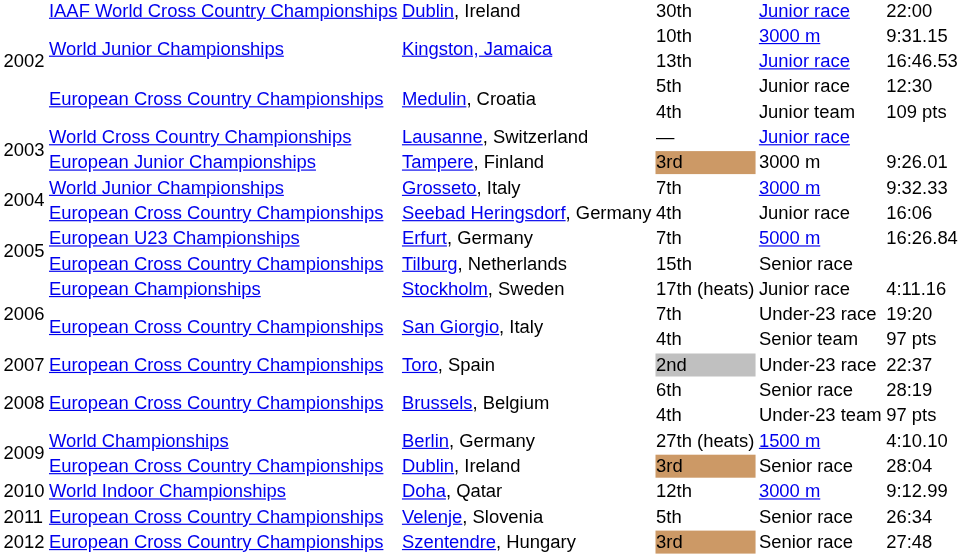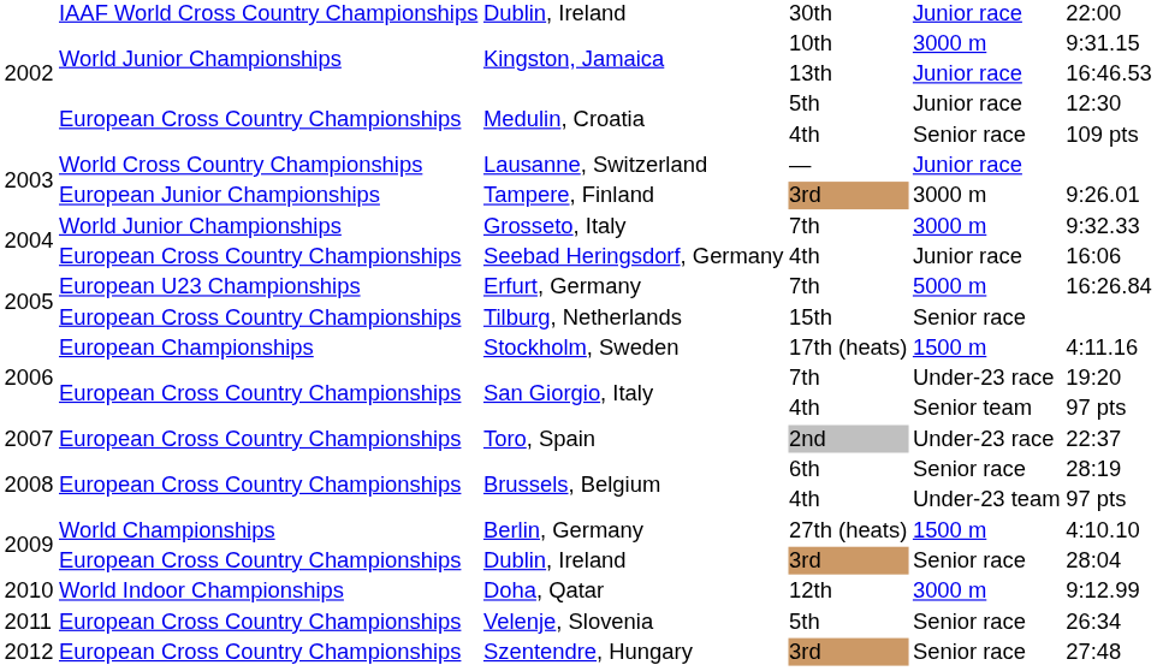Medulin, Croatia / 4th | column 5: Junior team -> Senior race
Stockholm, Sweden | column 5: Junior race -> 1500 m
